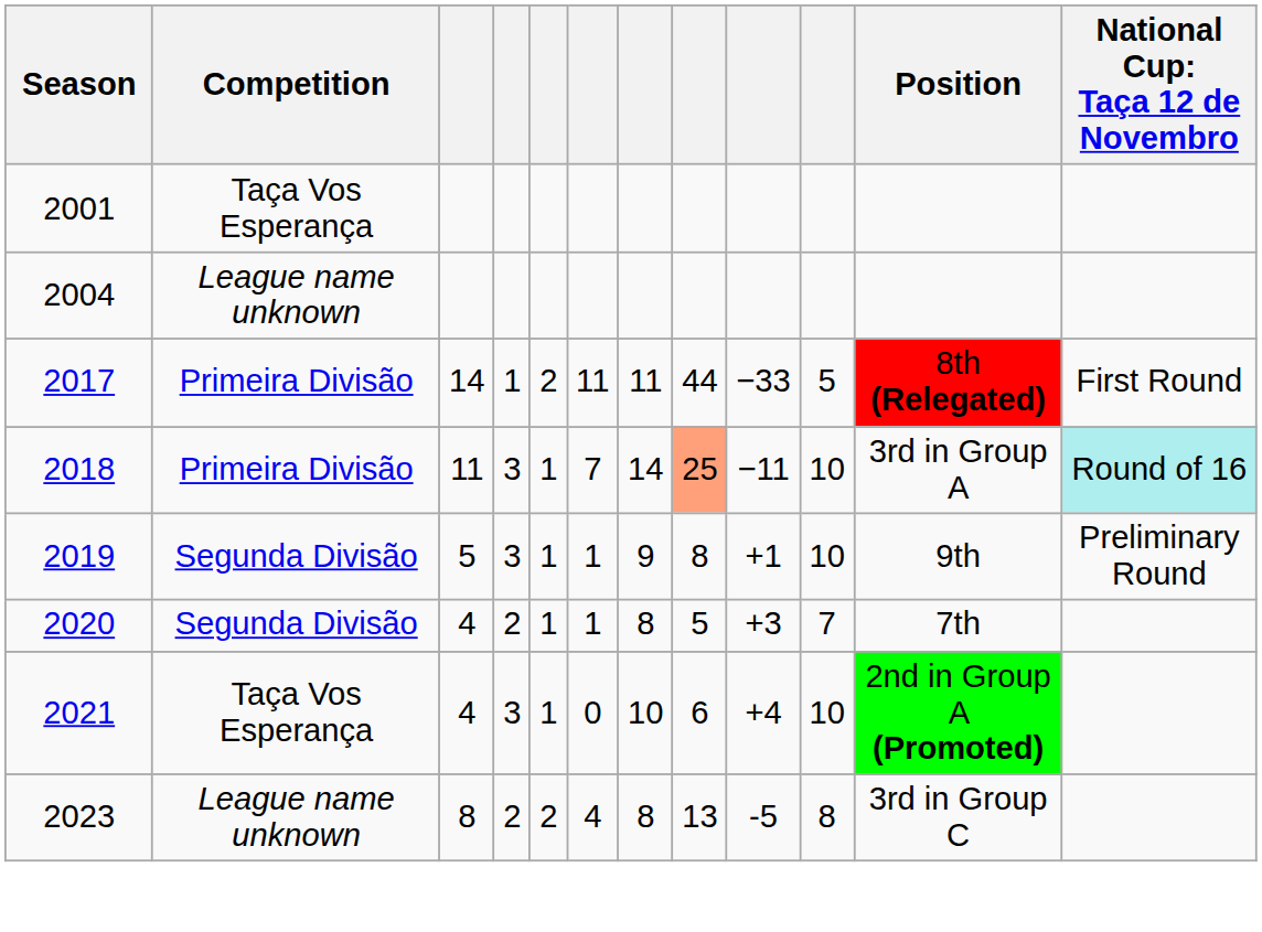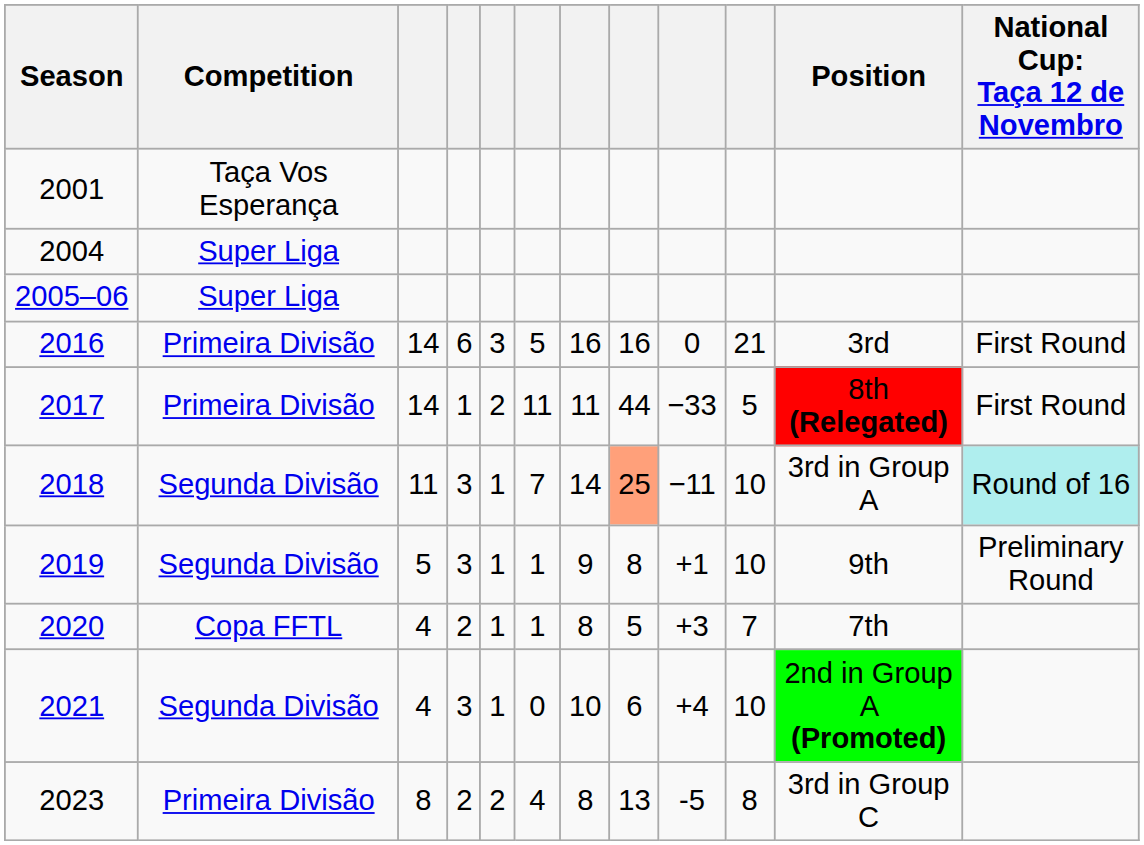2004 | Competition: League name unknown -> Super Liga
+ row: 2005–06 | Super Liga
+ row: 2016 | Primeira Divisão | 14 | 6 | 3 | 5 | 16 | 16 | 0 | 21 | 3rd | First Round
2018 | Competition: Primeira Divisão -> Segunda Divisão
2020 | Competition: Segunda Divisão -> Copa FFTL
2021 | Competition: Taça Vos Esperança -> Segunda Divisão
2023 | Competition: League name unknown -> Primeira Divisão
